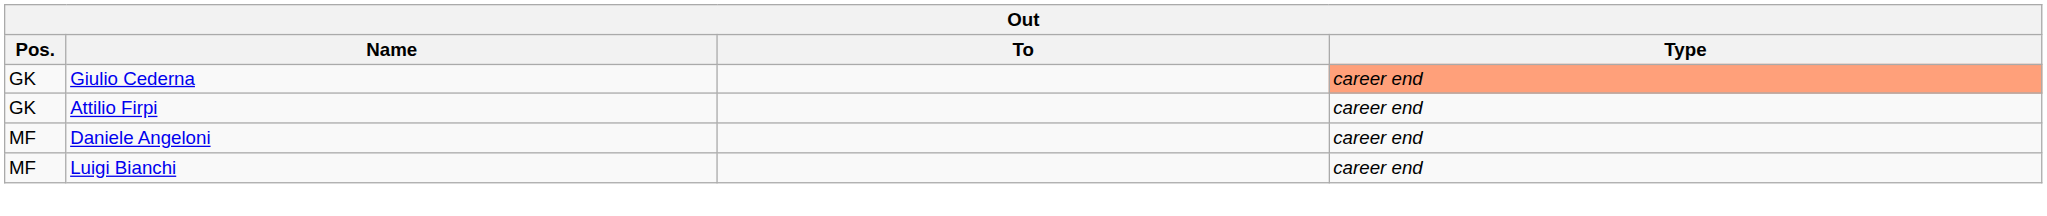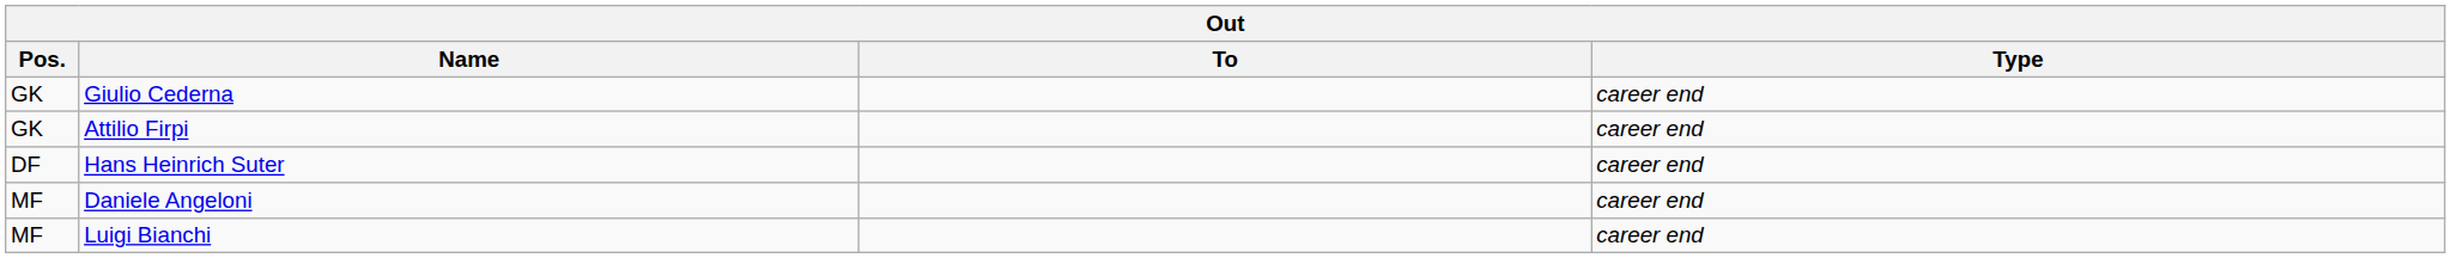Giulio Cederna | Type: lightsalmon background -> no background
+ row: DF | Hans Heinrich Suter | career end
